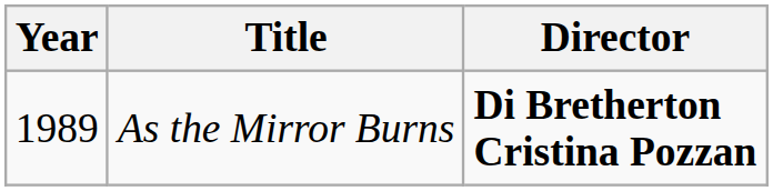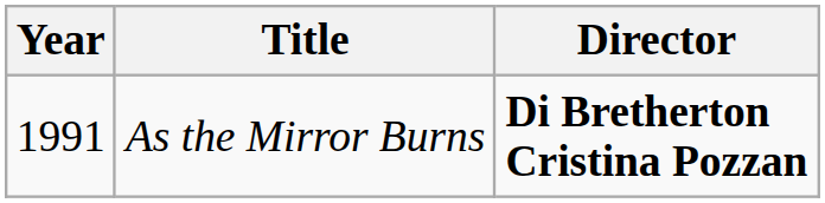As the Mirror Burns | Year: 1989 -> 1991
